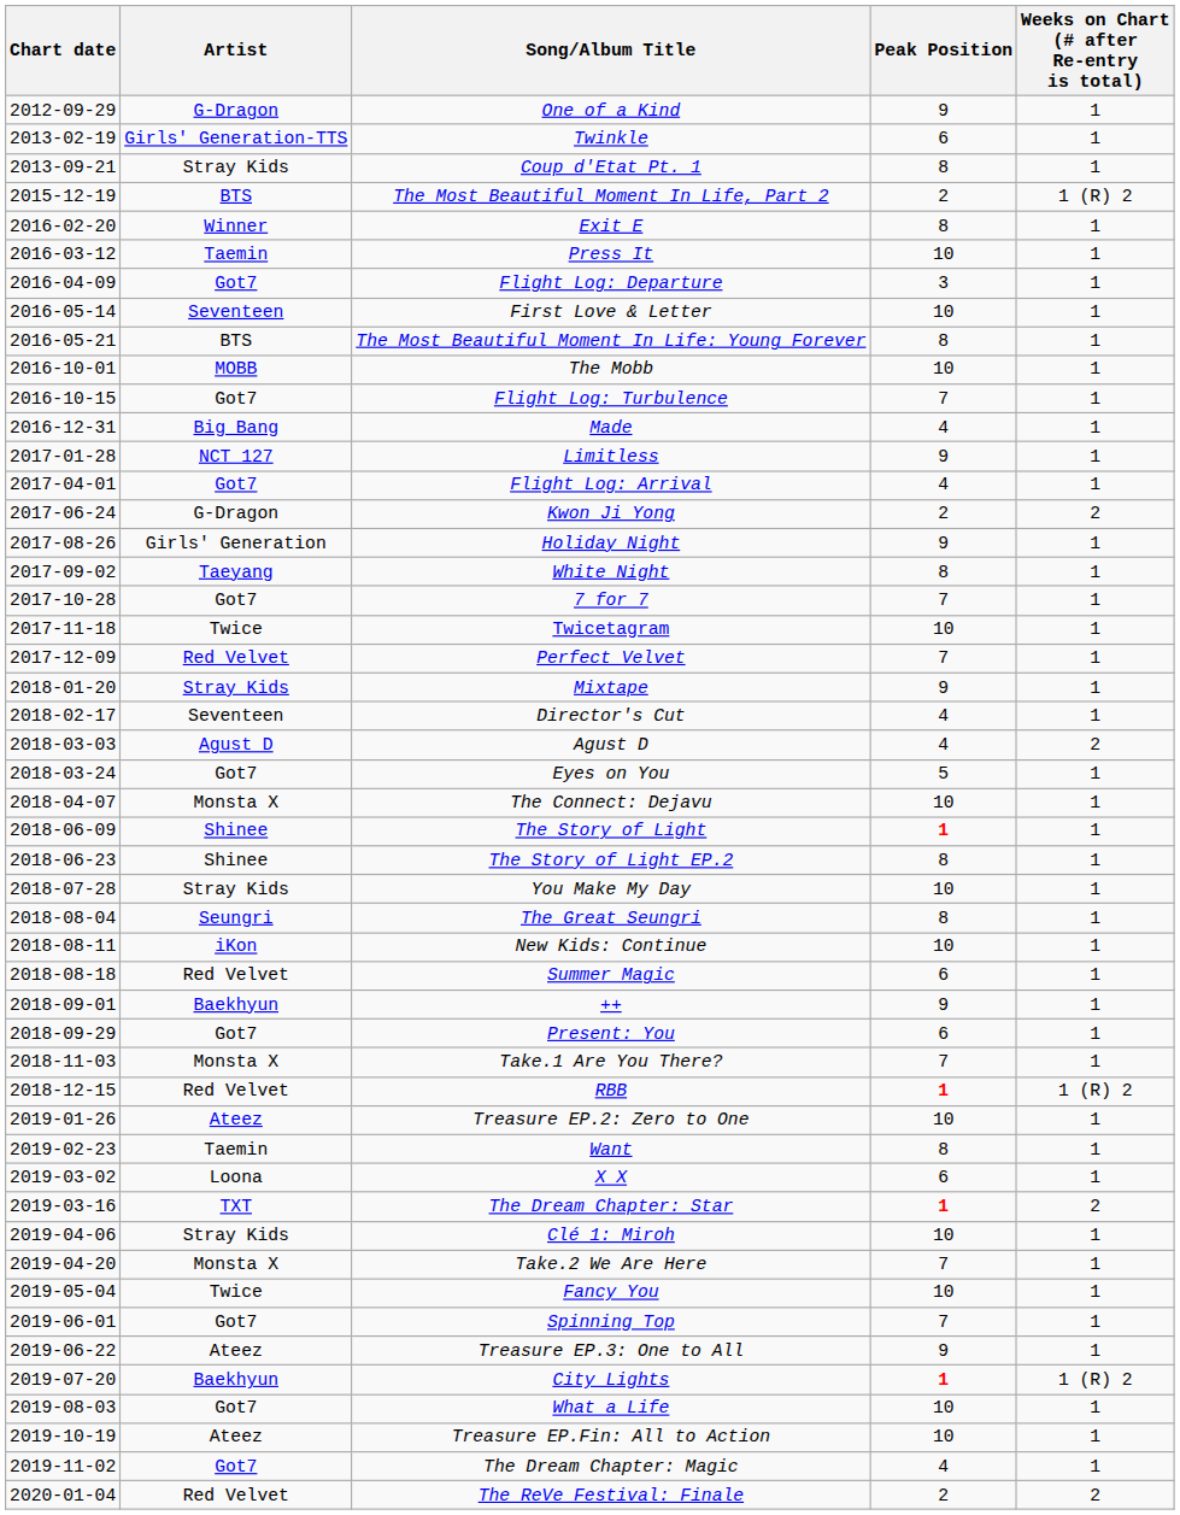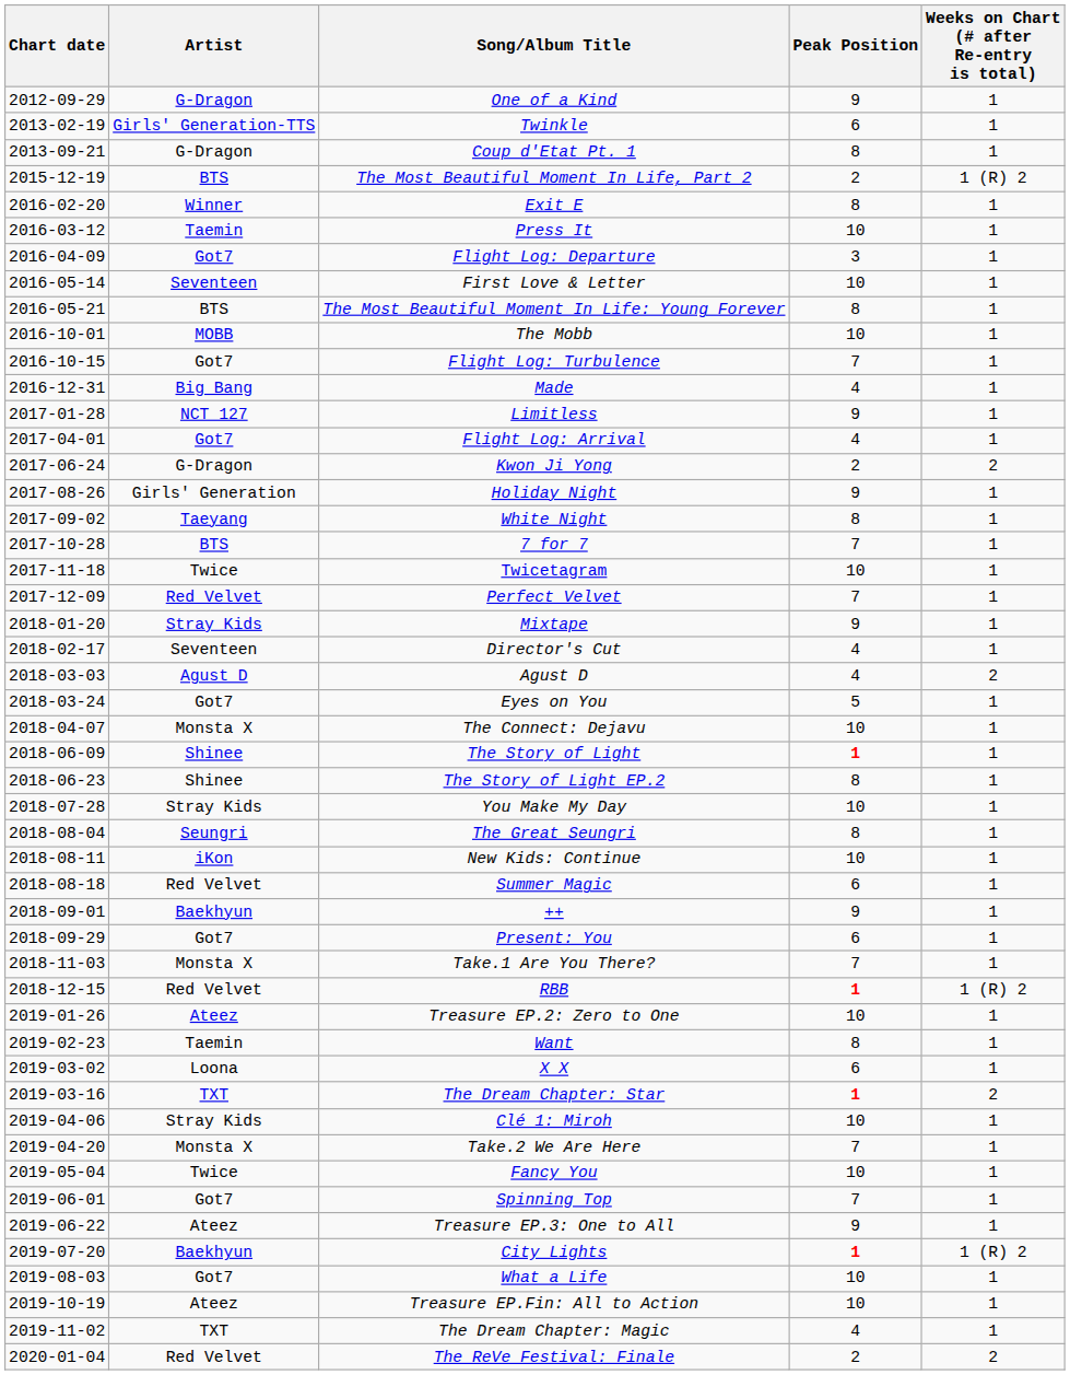Coup d'Etat Pt. 1 | Artist: Stray Kids -> G-Dragon
7 for 7 | Artist: Got7 -> BTS
The Dream Chapter: Magic | Artist: Got7 -> TXT
